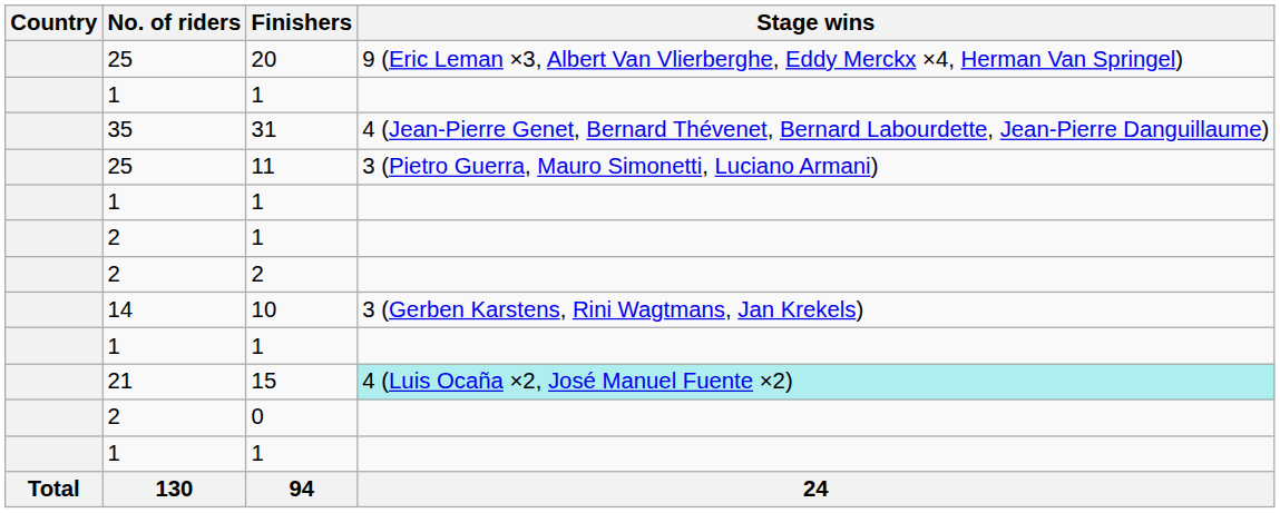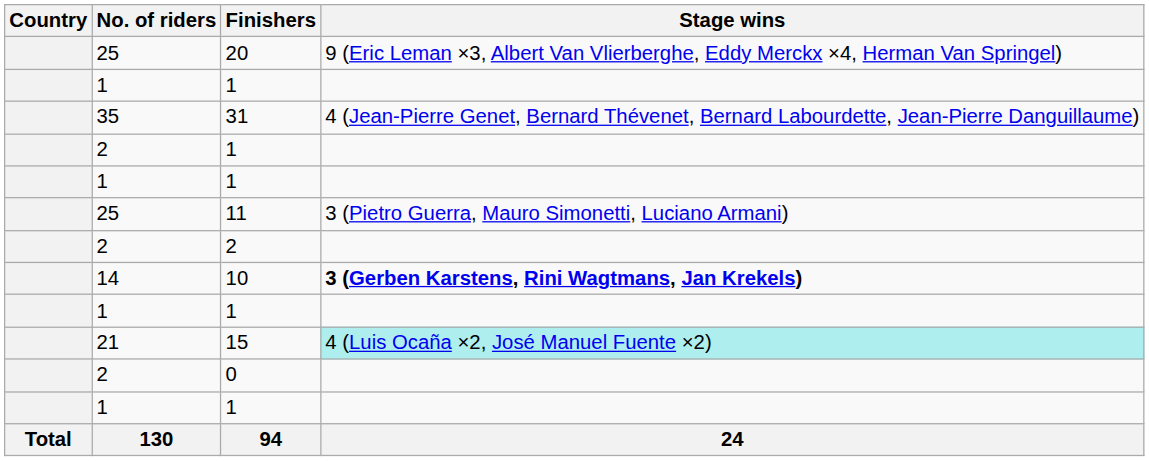rows swapped: 2 / 1 <-> 11
10 | Stage wins: normal -> bold
